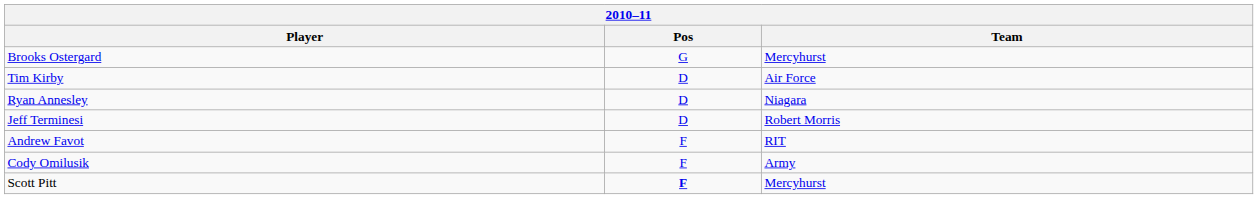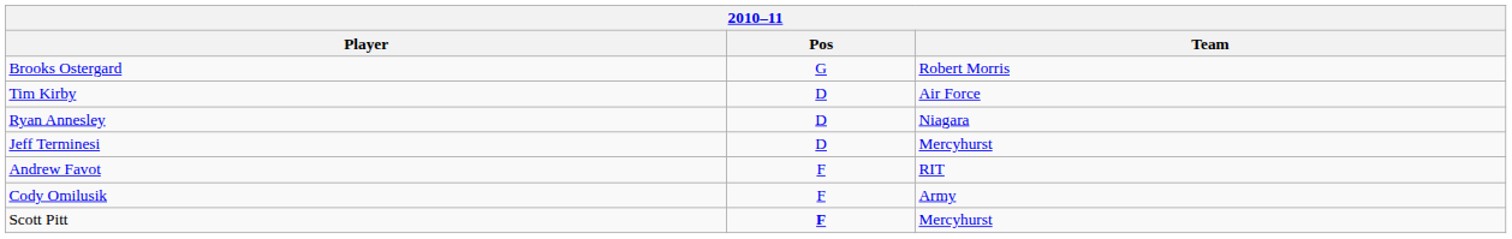Brooks Ostergard | Team: Mercyhurst -> Robert Morris
Jeff Terminesi | Team: Robert Morris -> Mercyhurst
